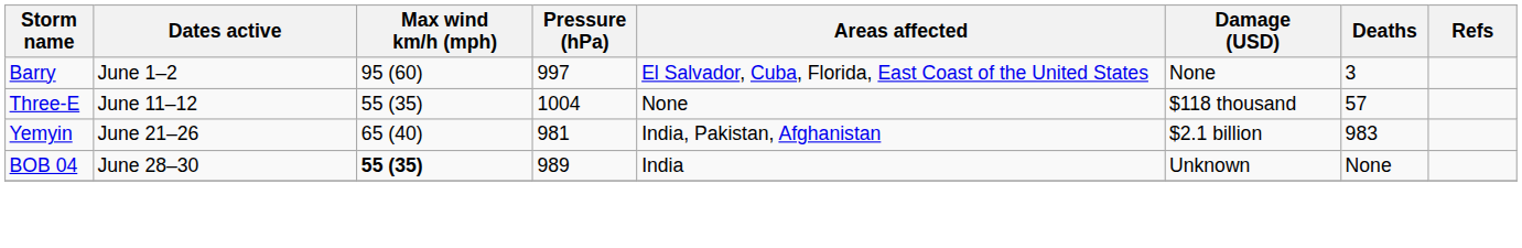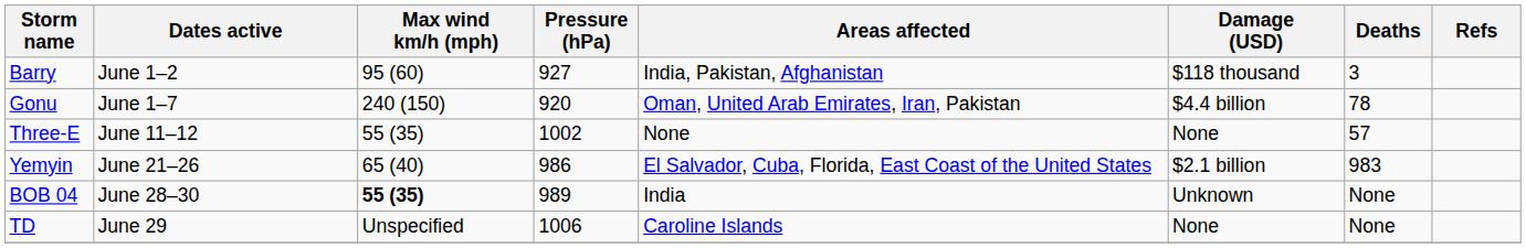Barry | Pressure (hPa): 997 -> 927
Barry | Areas affected: El Salvador, Cuba, Florida, East Coast of the United States -> India, Pakistan, Afghanistan
Barry | Damage (USD): None -> $118 thousand
+ row: Gonu | June 1–7 | 240 (150) | 920 | Oman, United Arab Emirates, Iran, Pakistan | $4.4 billion | 78
Three-E | Pressure (hPa): 1004 -> 1002
Three-E | Damage (USD): $118 thousand -> None
Yemyin | Pressure (hPa): 981 -> 986
Yemyin | Areas affected: India, Pakistan, Afghanistan -> El Salvador, Cuba, Florida, East Coast of the United States
+ row: TD | June 29 | Unspecified | 1006 | Caroline Islands | None | None
